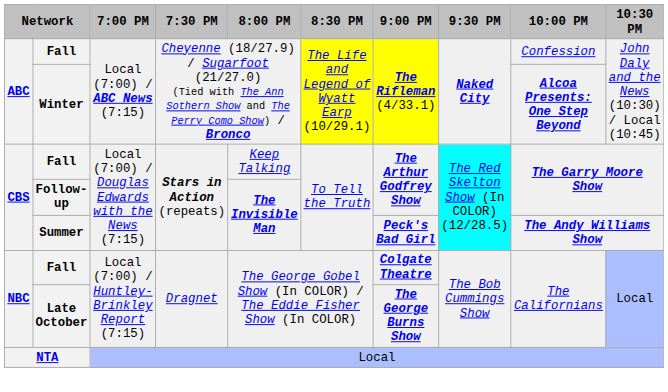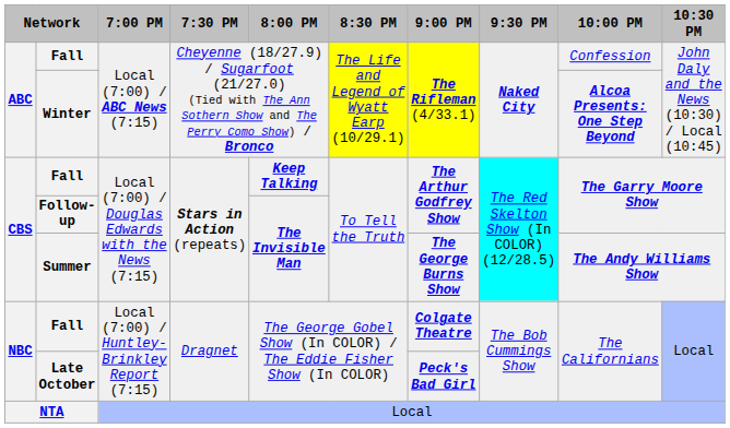CBS / Fall | 8:00 PM: normal -> bold
Summer | 9:00 PM: Peck's Bad Girl -> The George Burns Show
Late October | 9:00 PM: The George Burns Show -> Peck's Bad Girl
